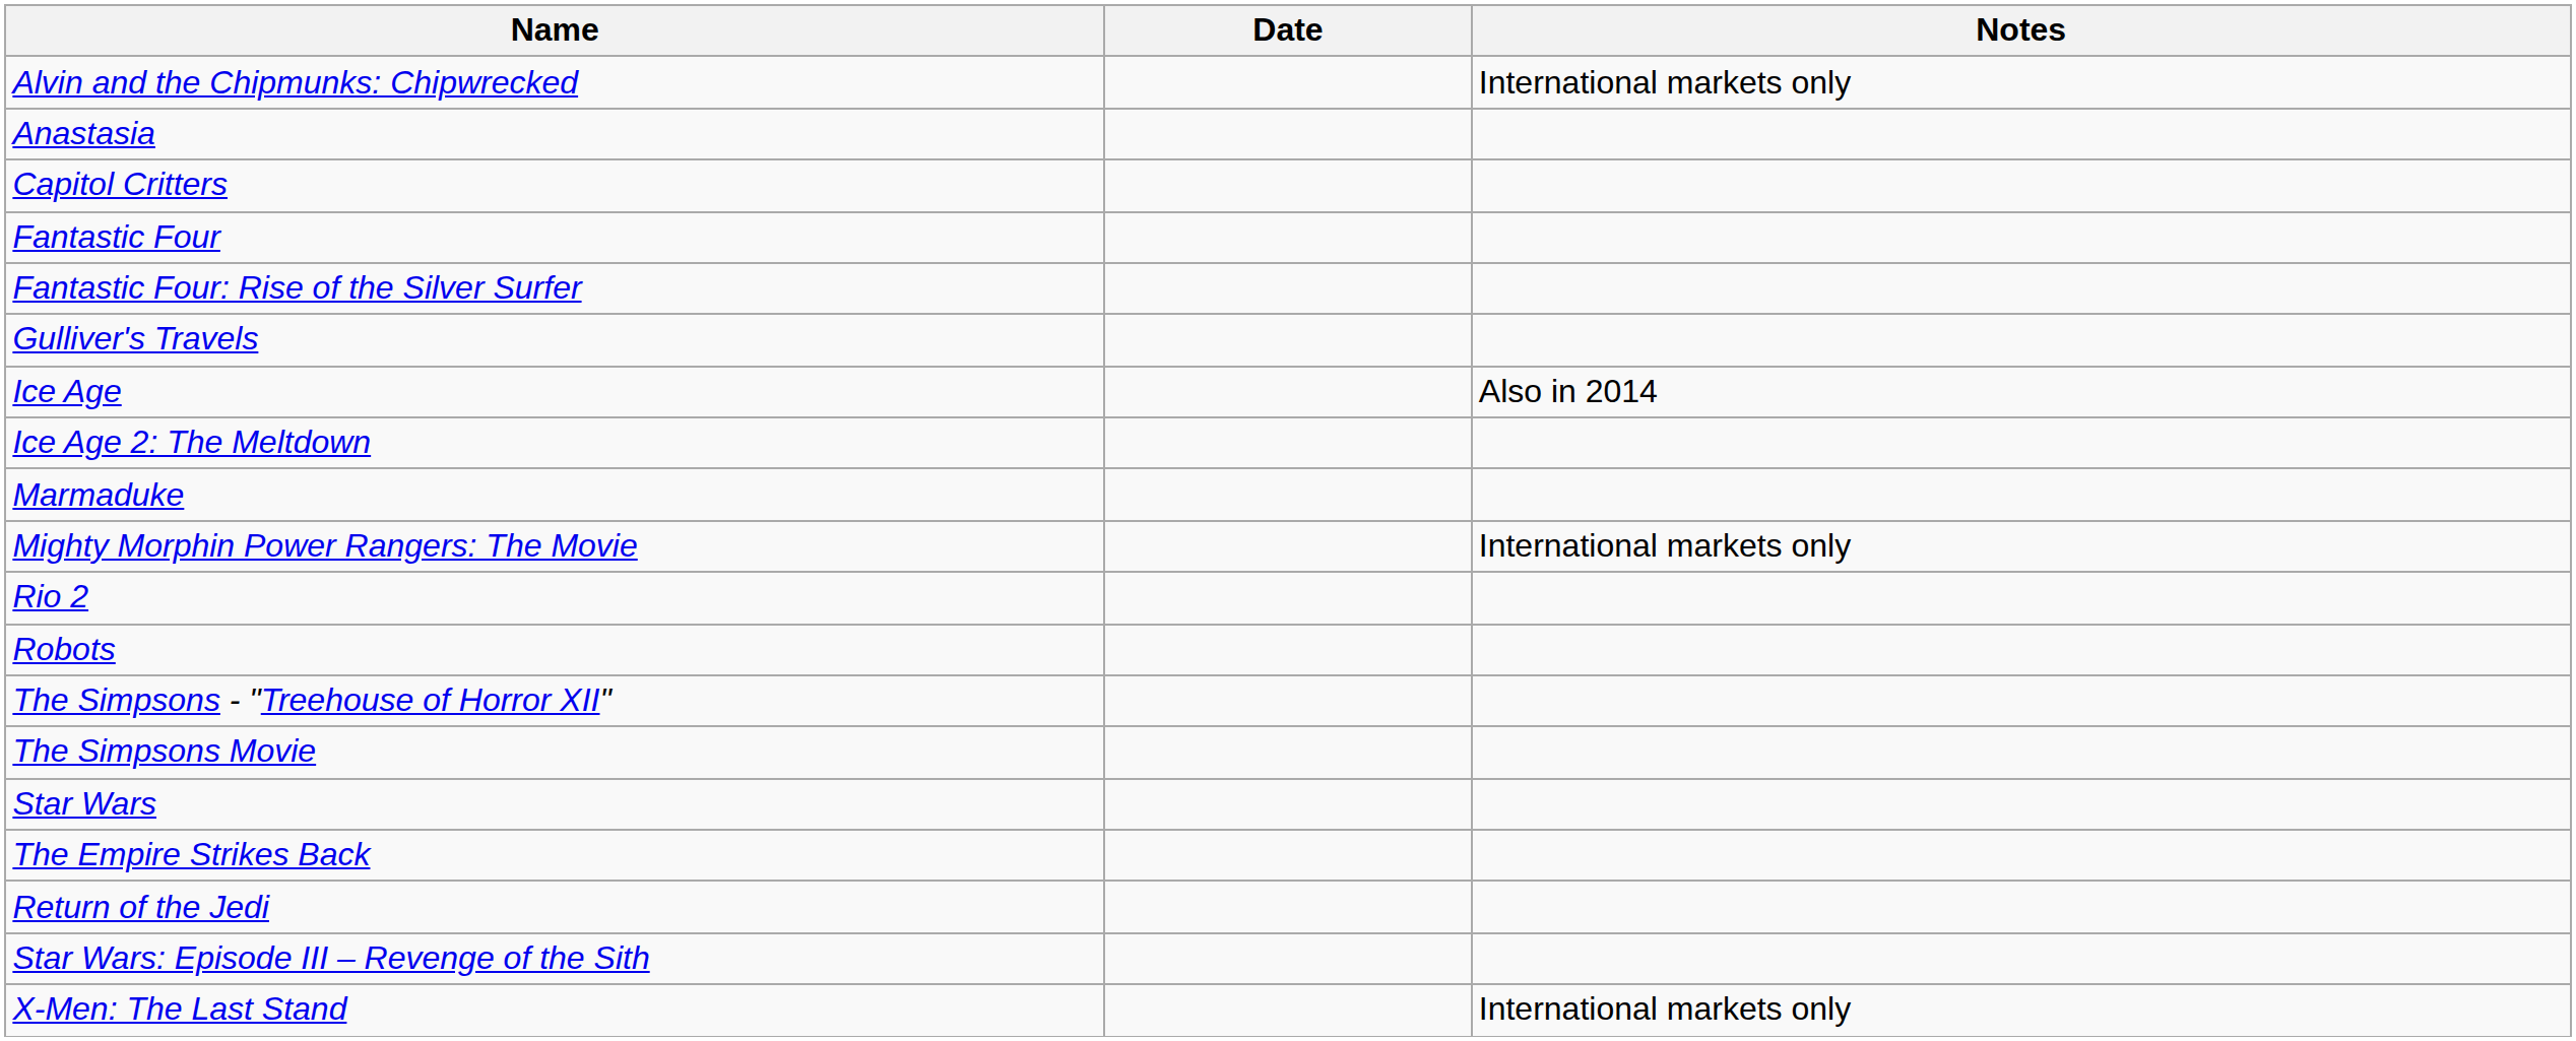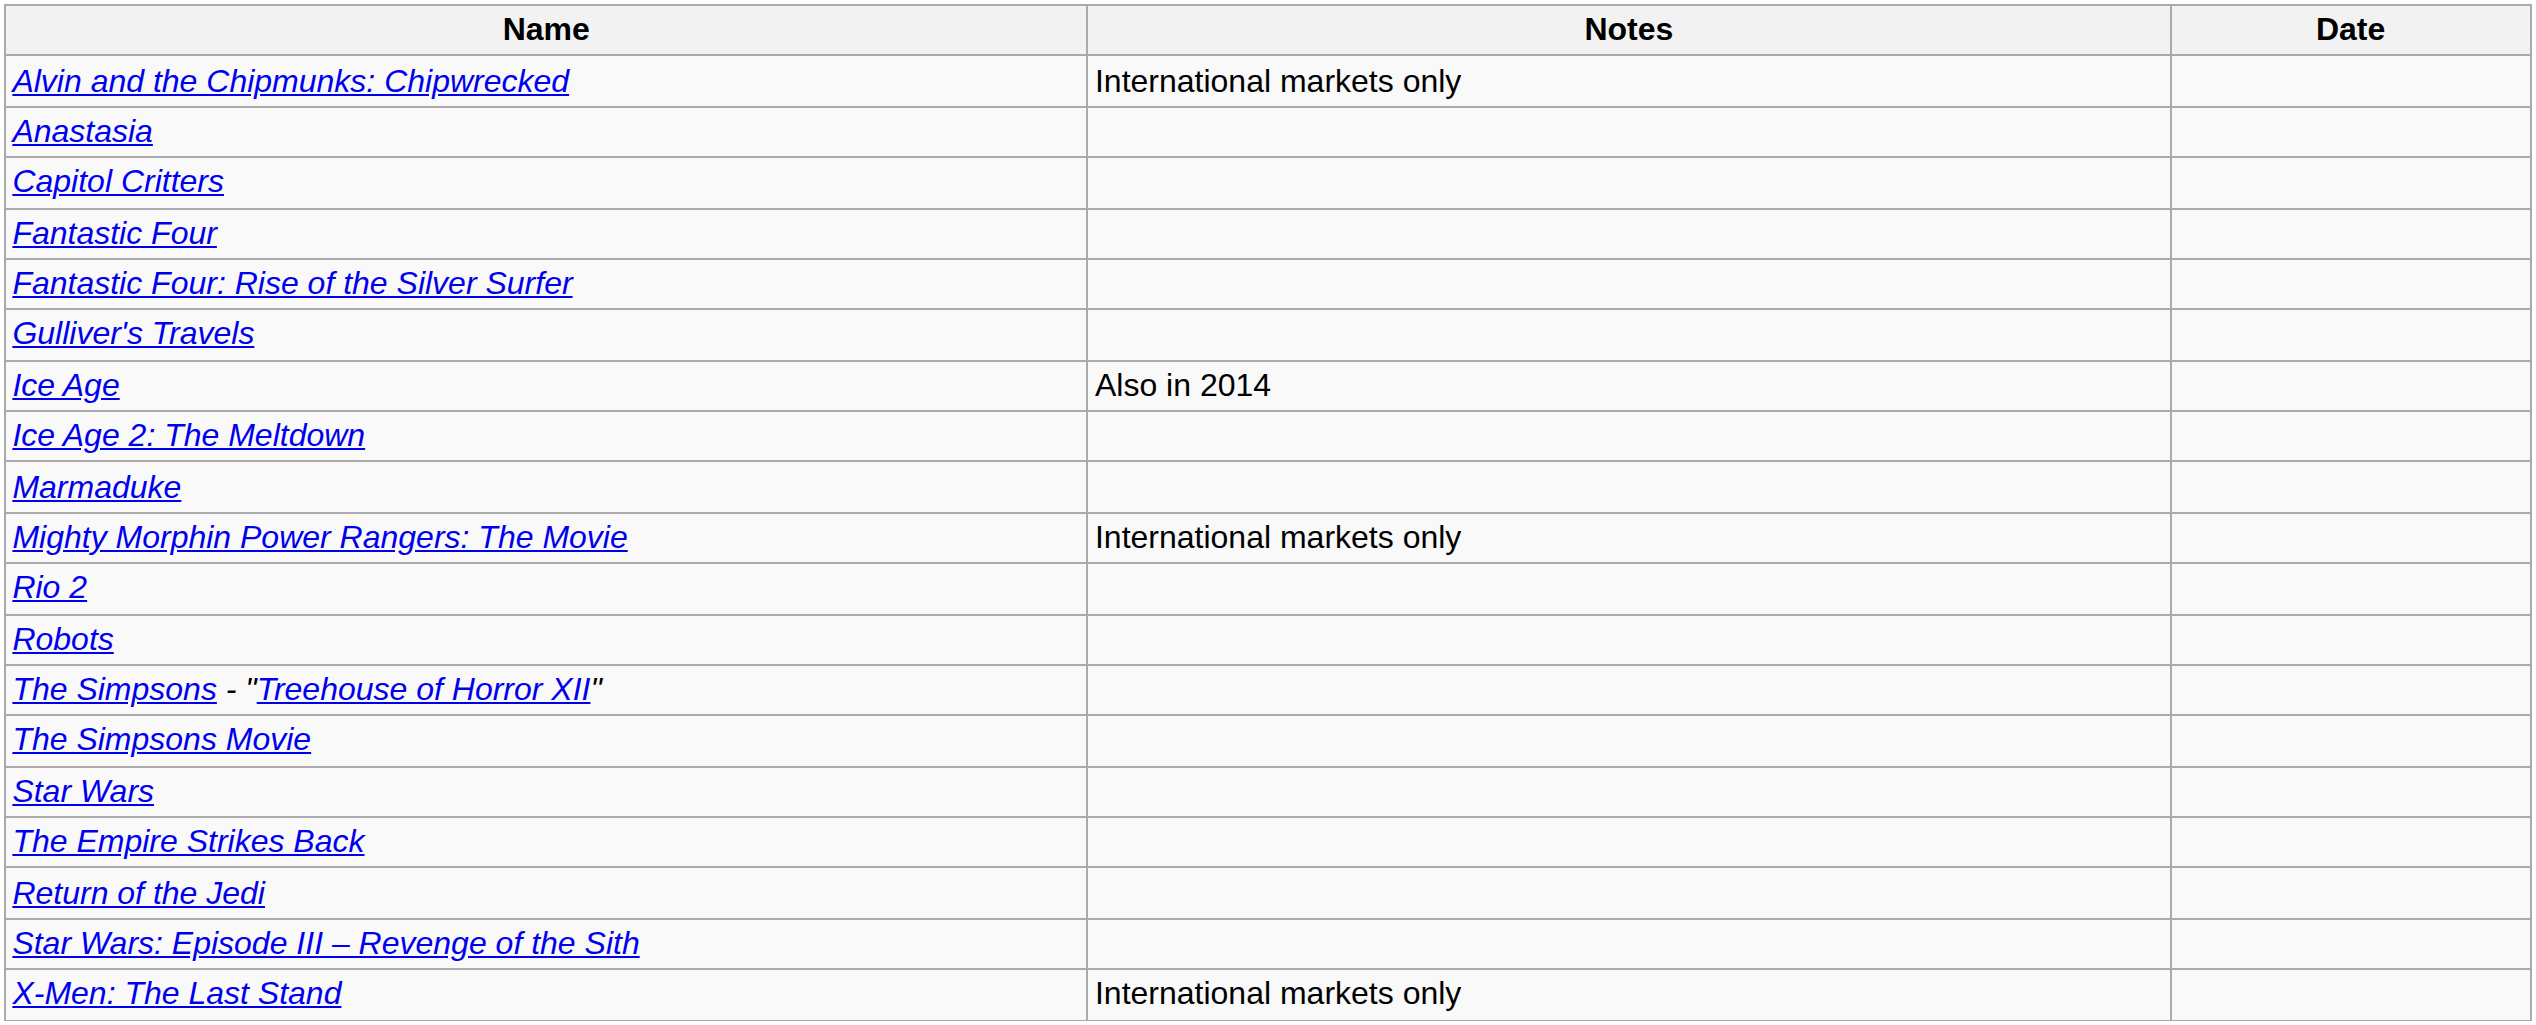columns swapped: Date <-> Notes
